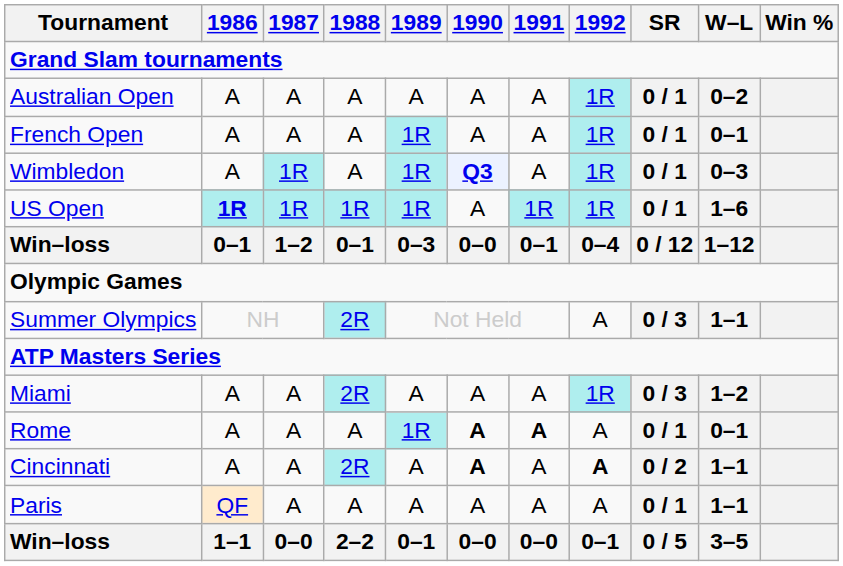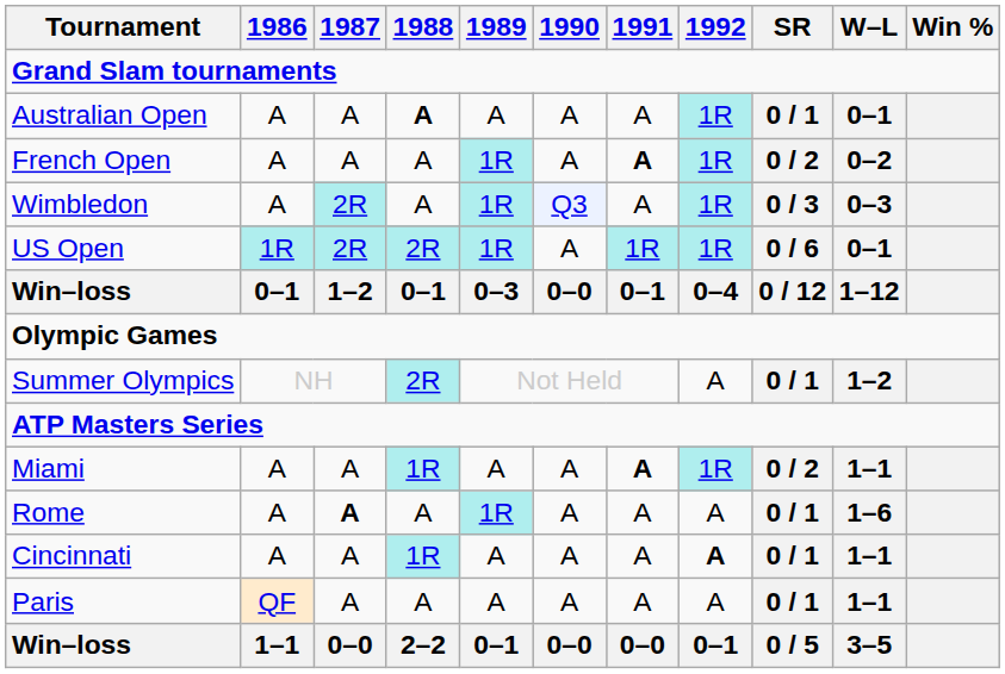Australian Open | 1988: normal -> bold
Australian Open | W–L: 0–2 -> 0–1
French Open | 1991: normal -> bold
French Open | SR: 0 / 1 -> 0 / 2
French Open | W–L: 0–1 -> 0–2
Wimbledon | 1987: 1R -> 2R
Wimbledon | 1990: bold -> normal
Wimbledon | SR: 0 / 1 -> 0 / 3
US Open | 1986: bold -> normal
US Open | 1987: 1R -> 2R
US Open | 1988: 1R -> 2R
US Open | SR: 0 / 1 -> 0 / 6
US Open | W–L: 1–6 -> 0–1
Summer Olympics | SR: 0 / 3 -> 0 / 1
Summer Olympics | W–L: 1–1 -> 1–2
Miami | 1988: 2R -> 1R
Miami | 1991: normal -> bold
Miami | SR: 0 / 3 -> 0 / 2
Miami | W–L: 1–2 -> 1–1
Rome | 1987: normal -> bold
Rome | 1990: bold -> normal
Rome | 1991: bold -> normal
Rome | W–L: 0–1 -> 1–6
Cincinnati | 1988: 2R -> 1R
Cincinnati | 1990: bold -> normal
Cincinnati | SR: 0 / 2 -> 0 / 1
